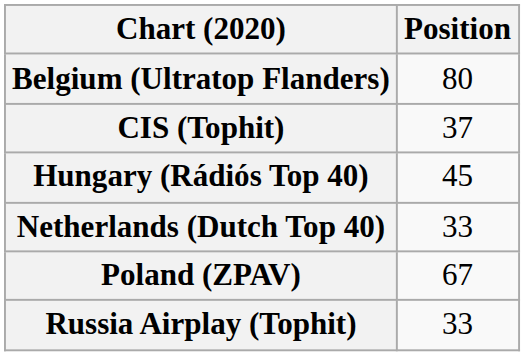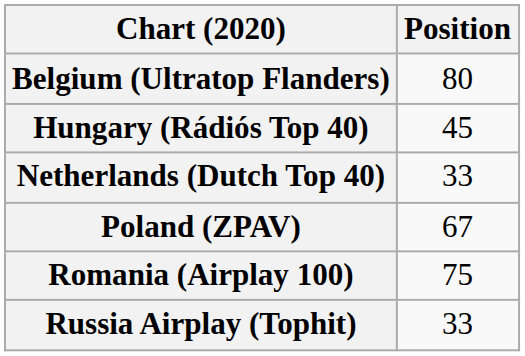- row: CIS (Tophit) | 37
+ row: Romania (Airplay 100) | 75
